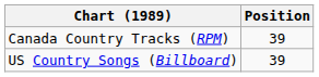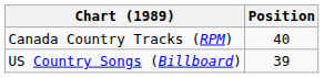Canada Country Tracks (RPM) | Position: 39 -> 40
